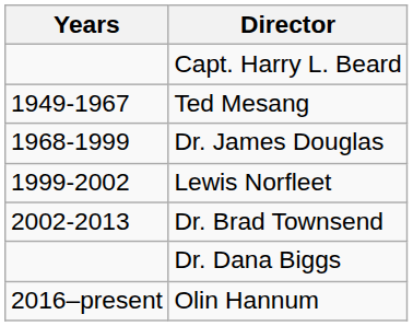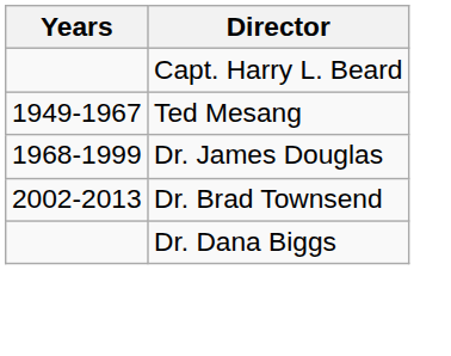- row: 1999-2002 | Lewis Norfleet
- row: 2016–present | Olin Hannum
